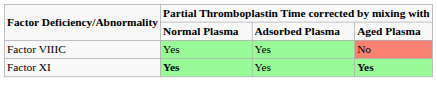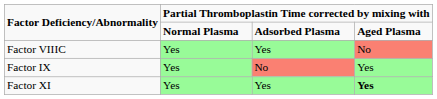+ row: Factor IX | Yes | No | Yes
Factor XI | column 2: bold -> normal
